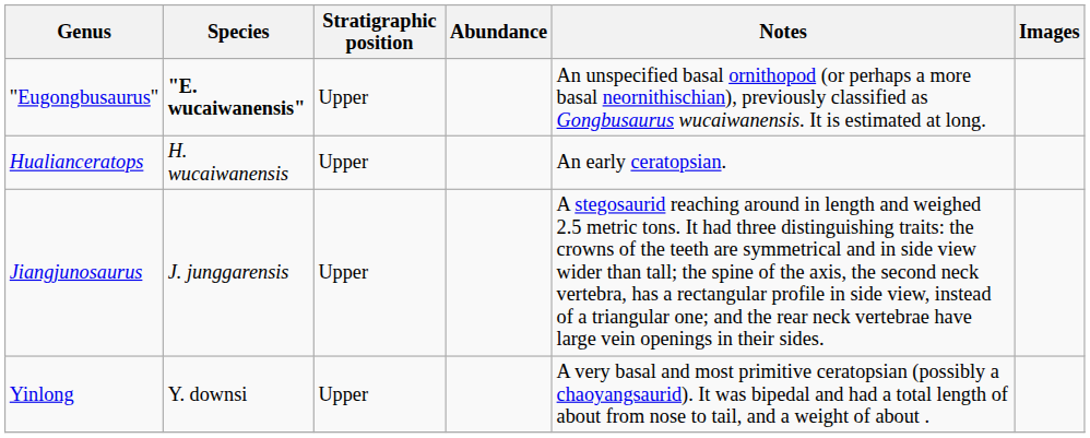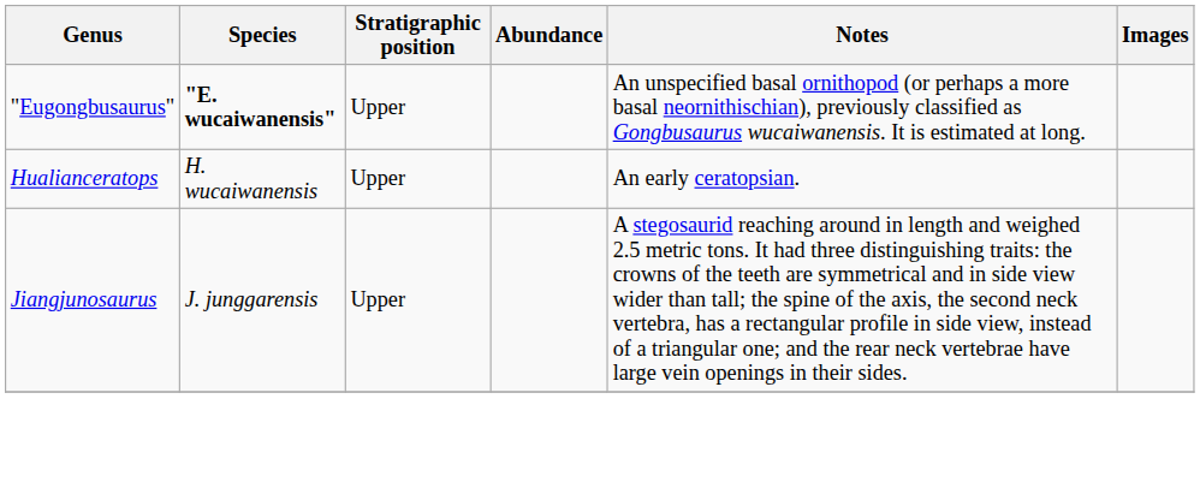- row: Yinlong | Y. downsi | Upper | A very basal and most primitive ceratopsian (possibly a chaoyangsaurid). It was bipedal and had a total length of about from nose to tail, and a weight of about .
